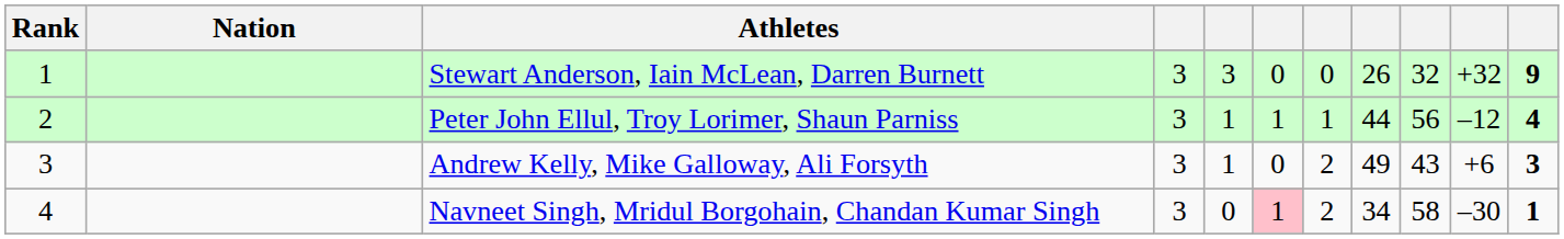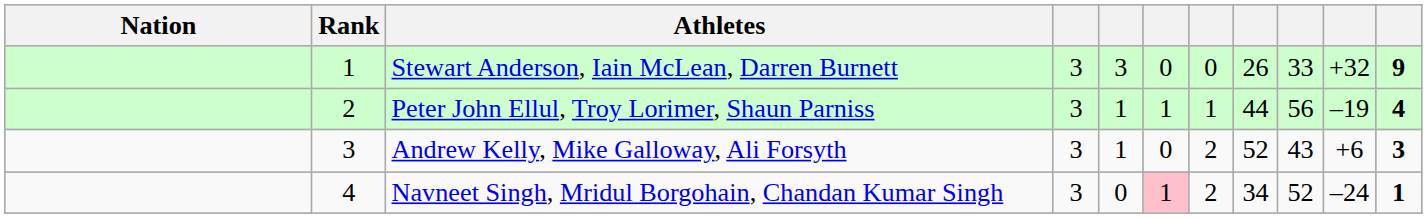columns swapped: Rank <-> Nation
Stewart Anderson, Iain McLean, Darren Burnett | column 9: 32 -> 33
Peter John Ellul, Troy Lorimer, Shaun Parniss | column 10: –12 -> –19
Andrew Kelly, Mike Galloway, Ali Forsyth | column 8: 49 -> 52
Navneet Singh, Mridul Borgohain, Chandan Kumar Singh | column 9: 58 -> 52
Navneet Singh, Mridul Borgohain, Chandan Kumar Singh | column 10: –30 -> –24
